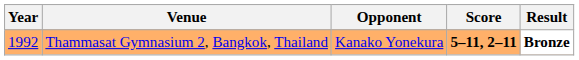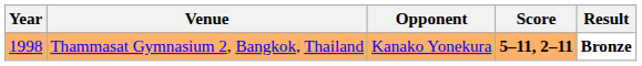Thammasat Gymnasium 2, Bangkok, Thailand | Year: 1992 -> 1998
